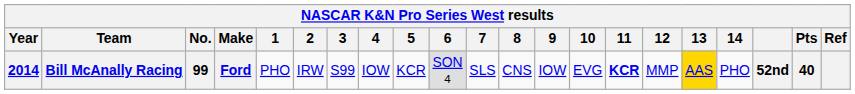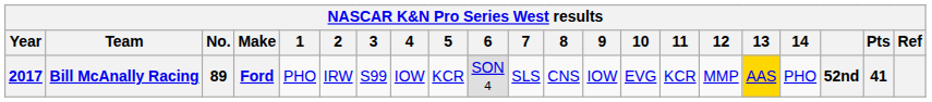Bill McAnally Racing | Year: 2014 -> 2017
Bill McAnally Racing | No.: 99 -> 89
Bill McAnally Racing | 11: bold -> normal
Bill McAnally Racing | Pts: 40 -> 41
